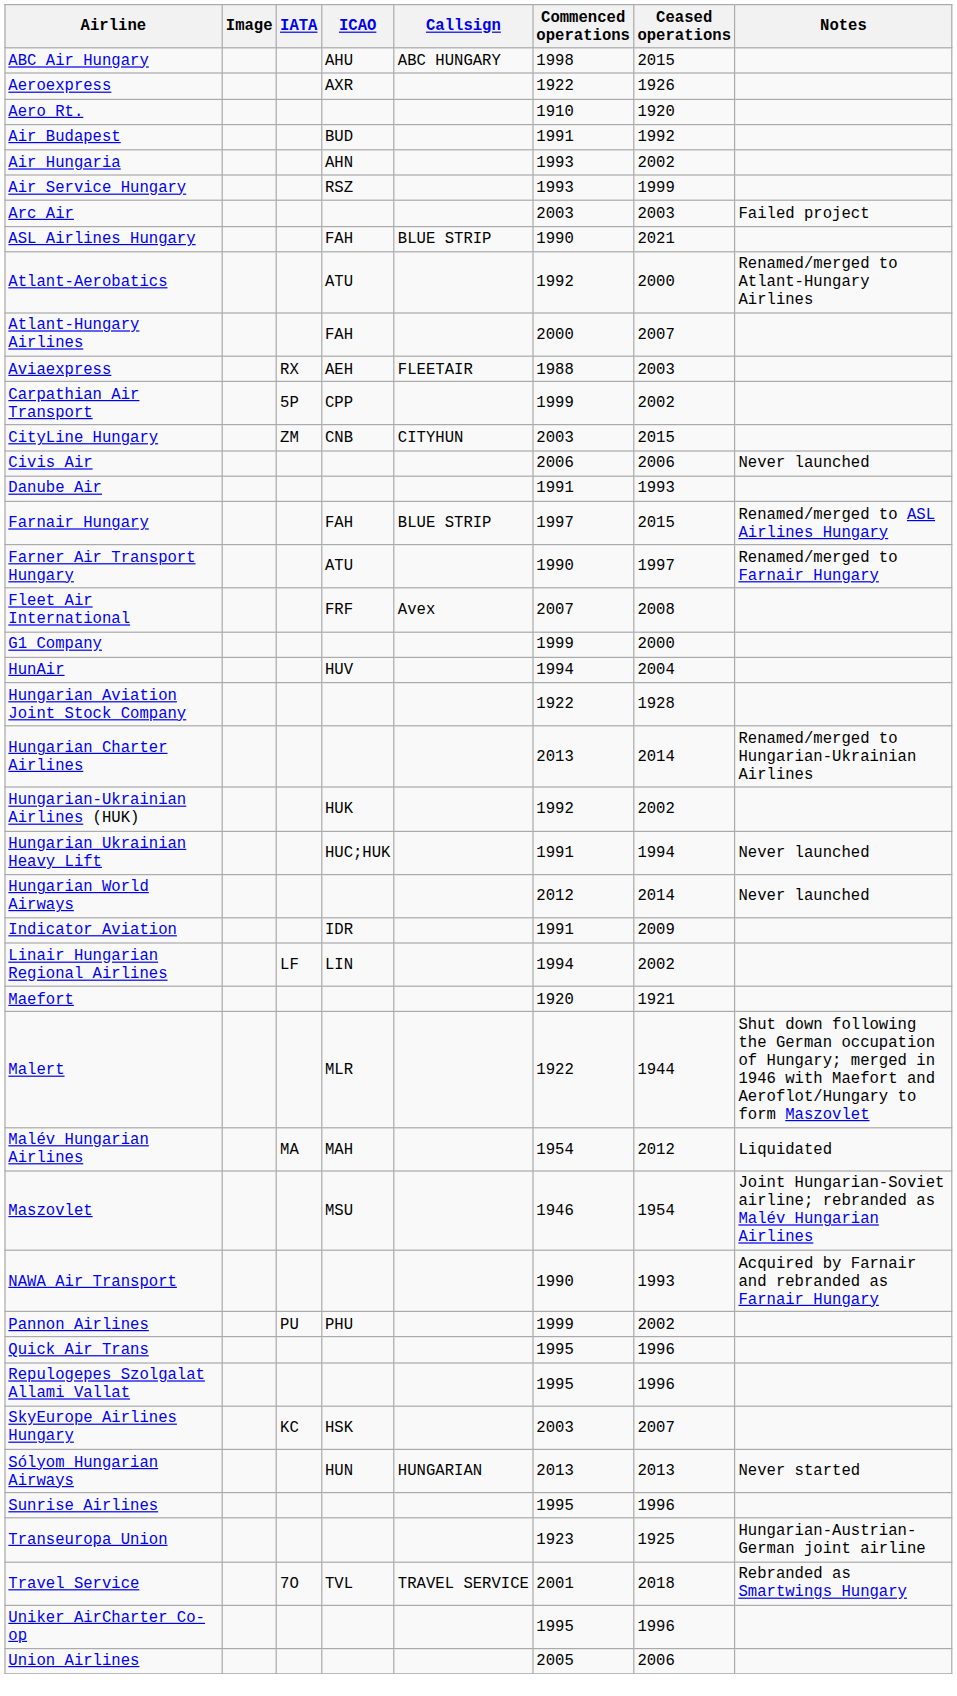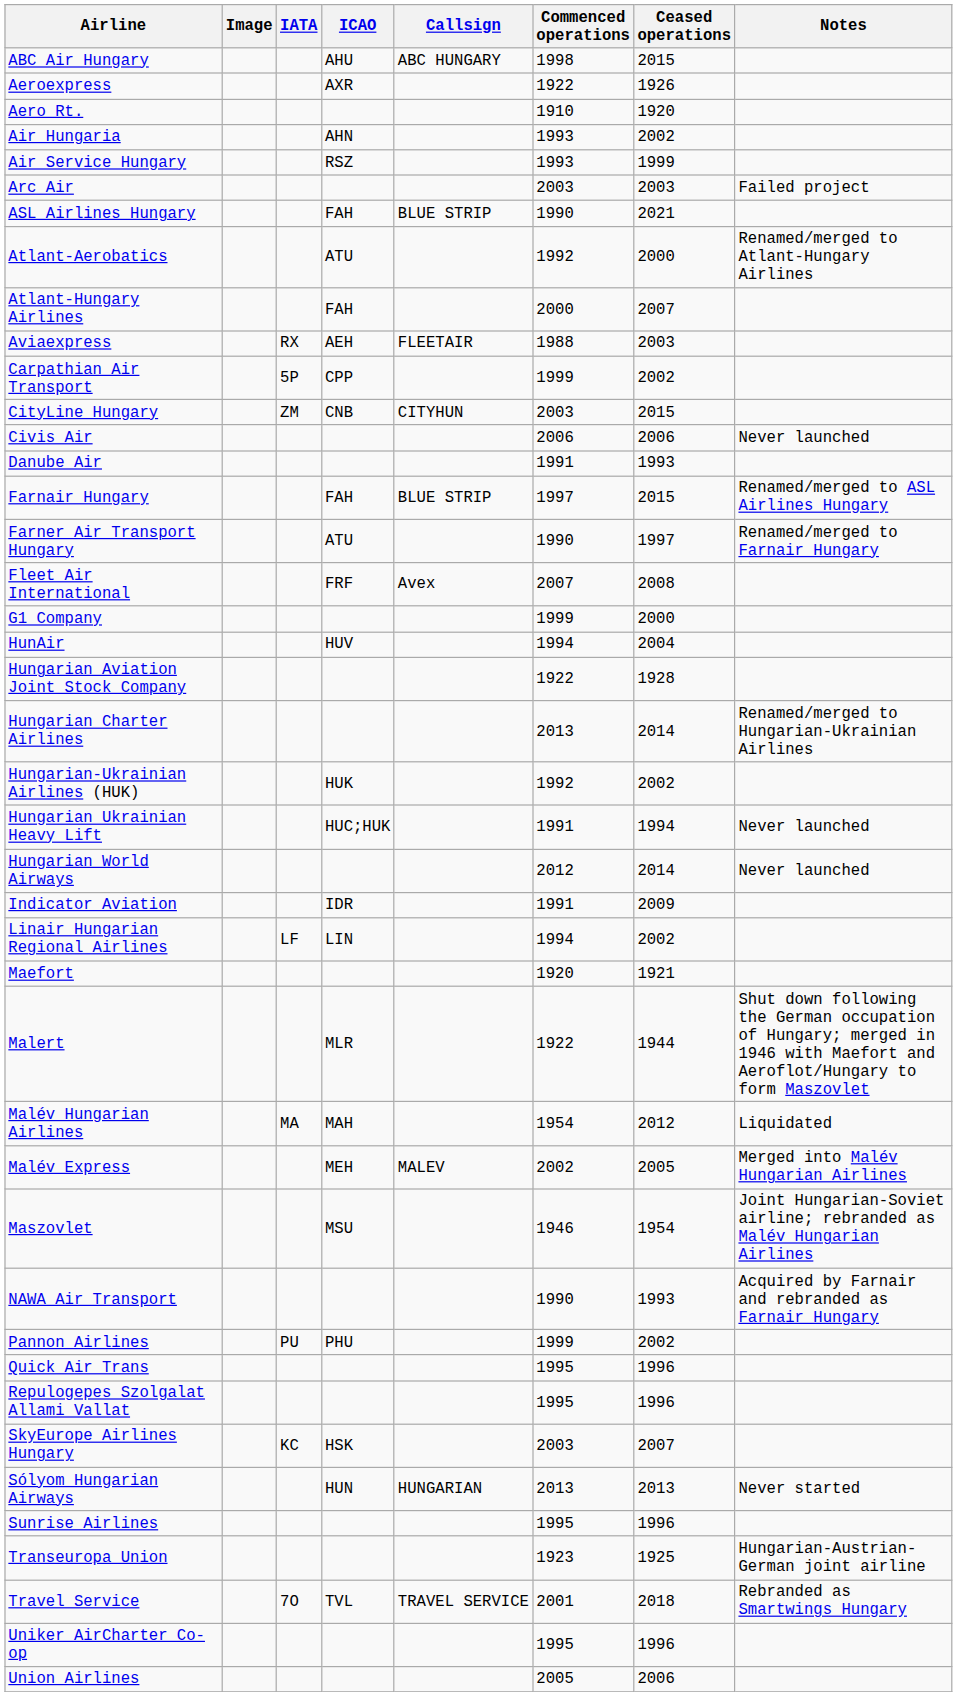- row: Air Budapest | BUD | 1991 | 1992
+ row: Malév Express | MEH | MALEV | 2002 | 2005 | Merged into Malév Hungarian Airlines
